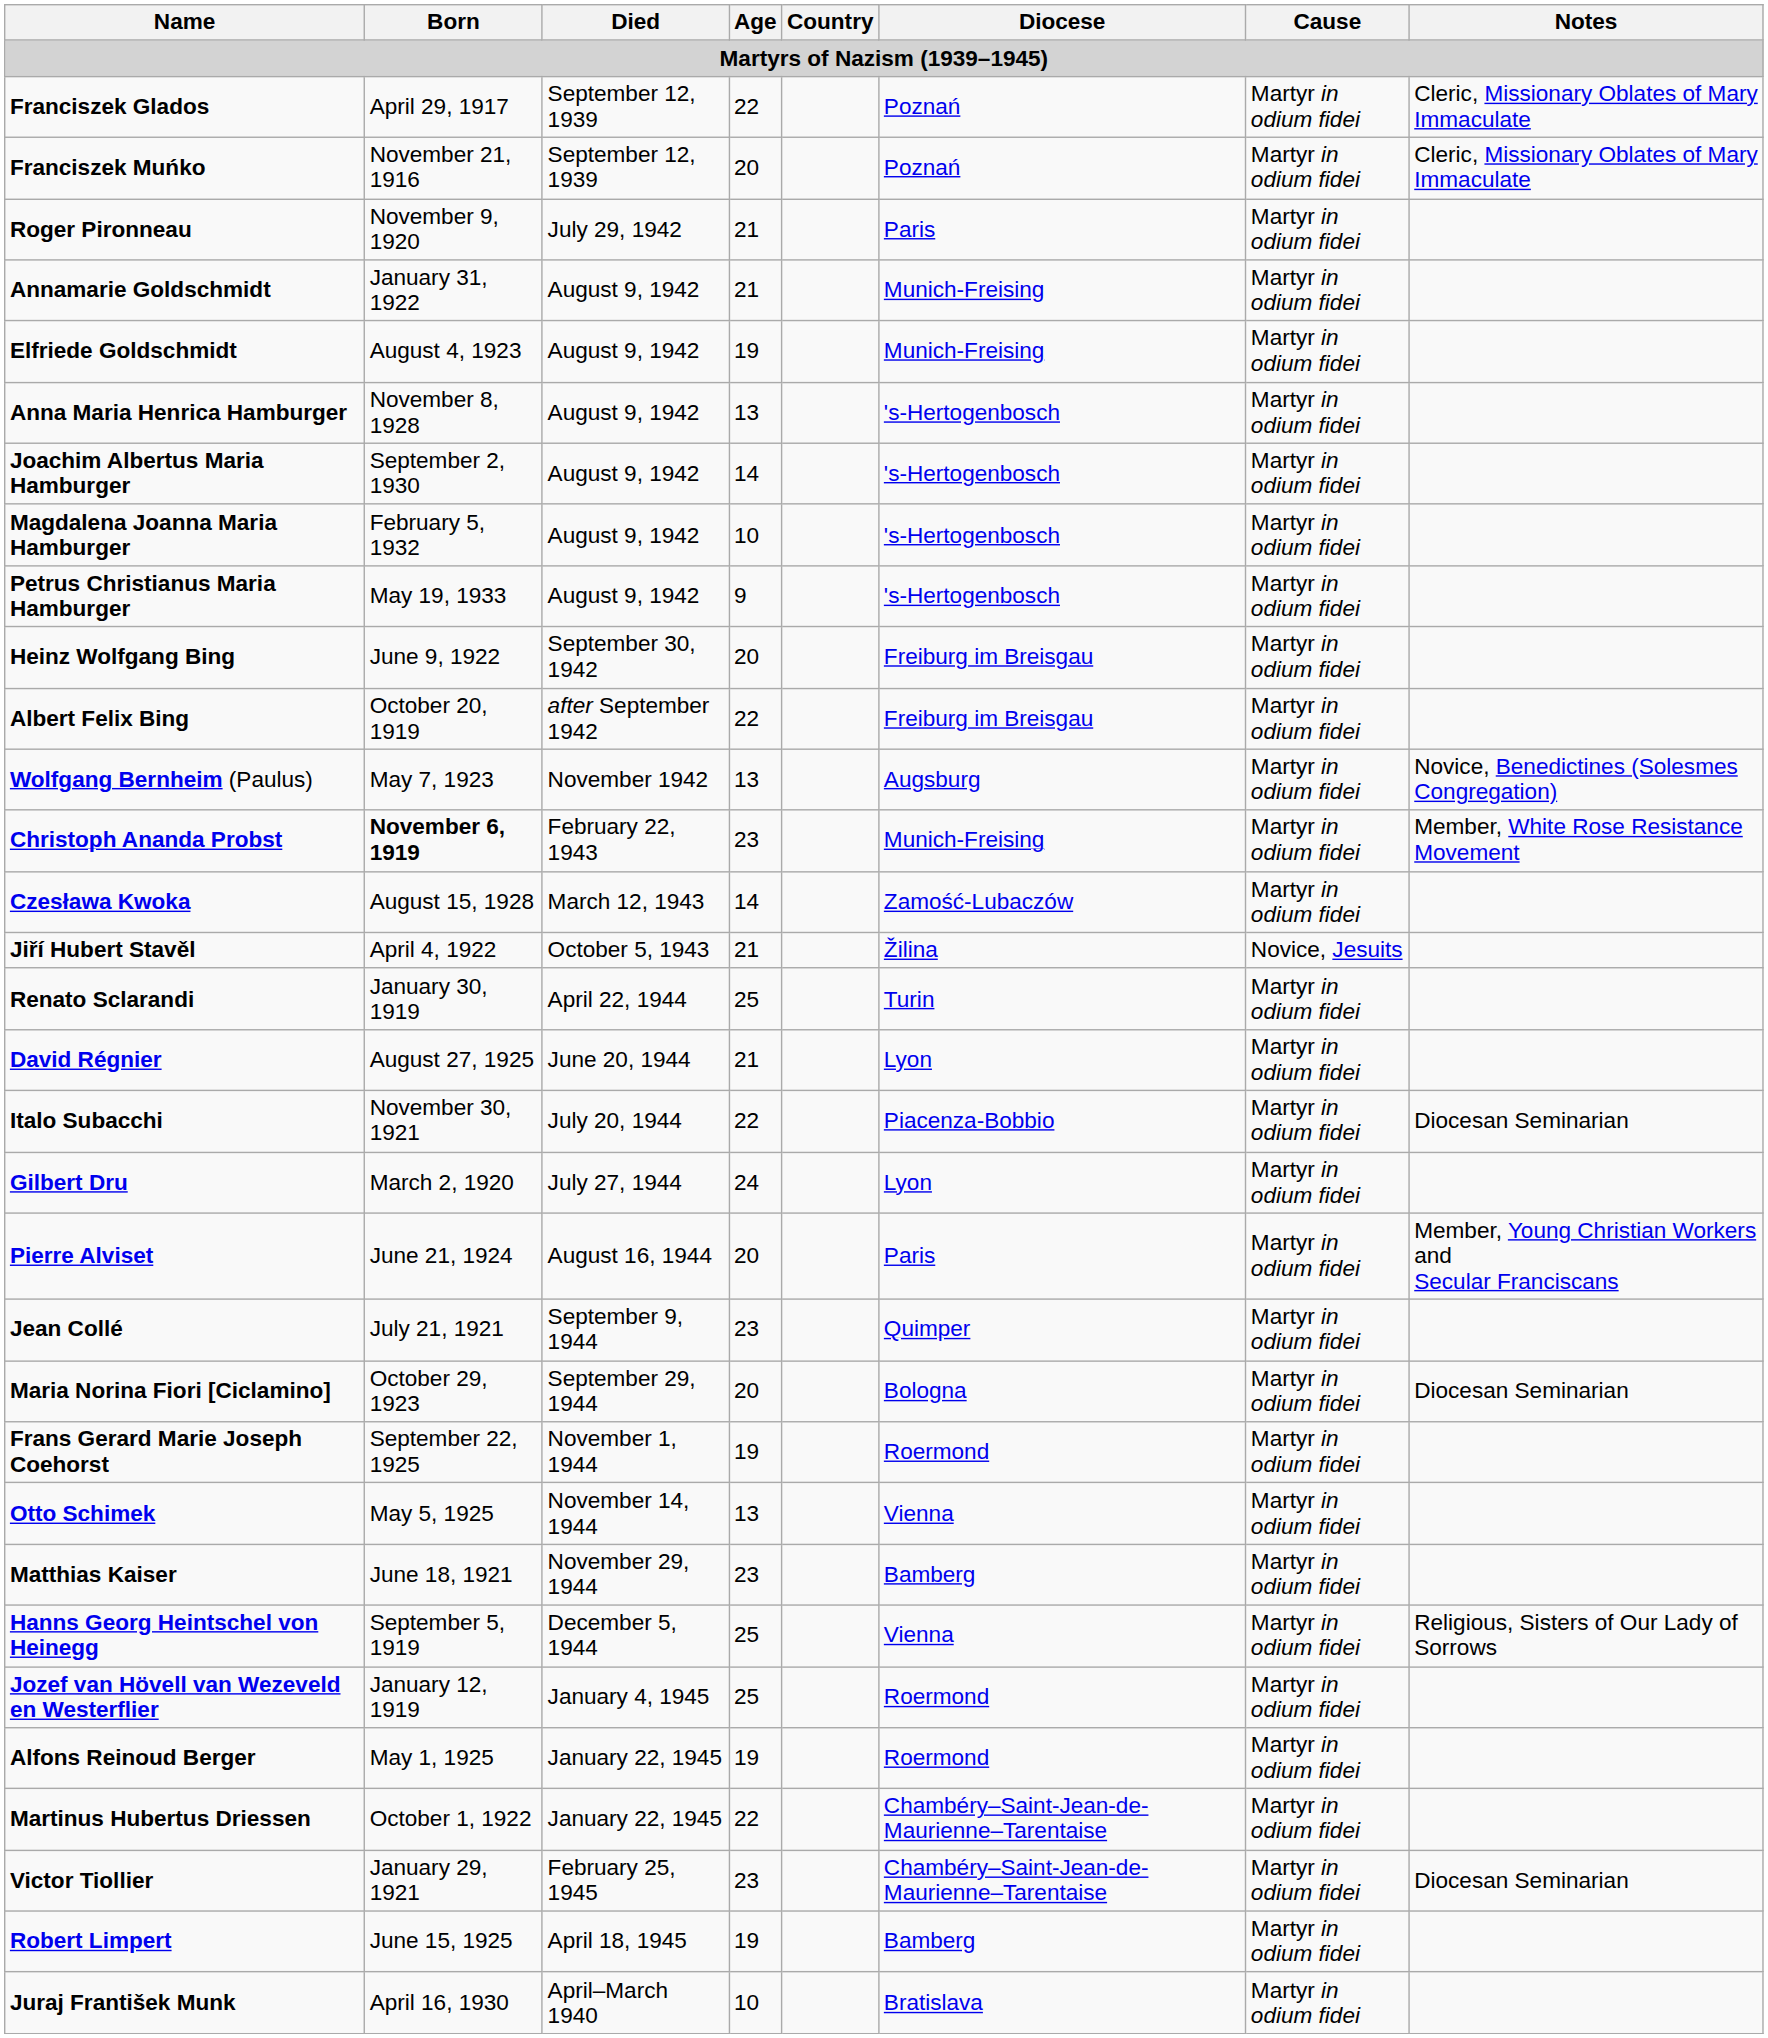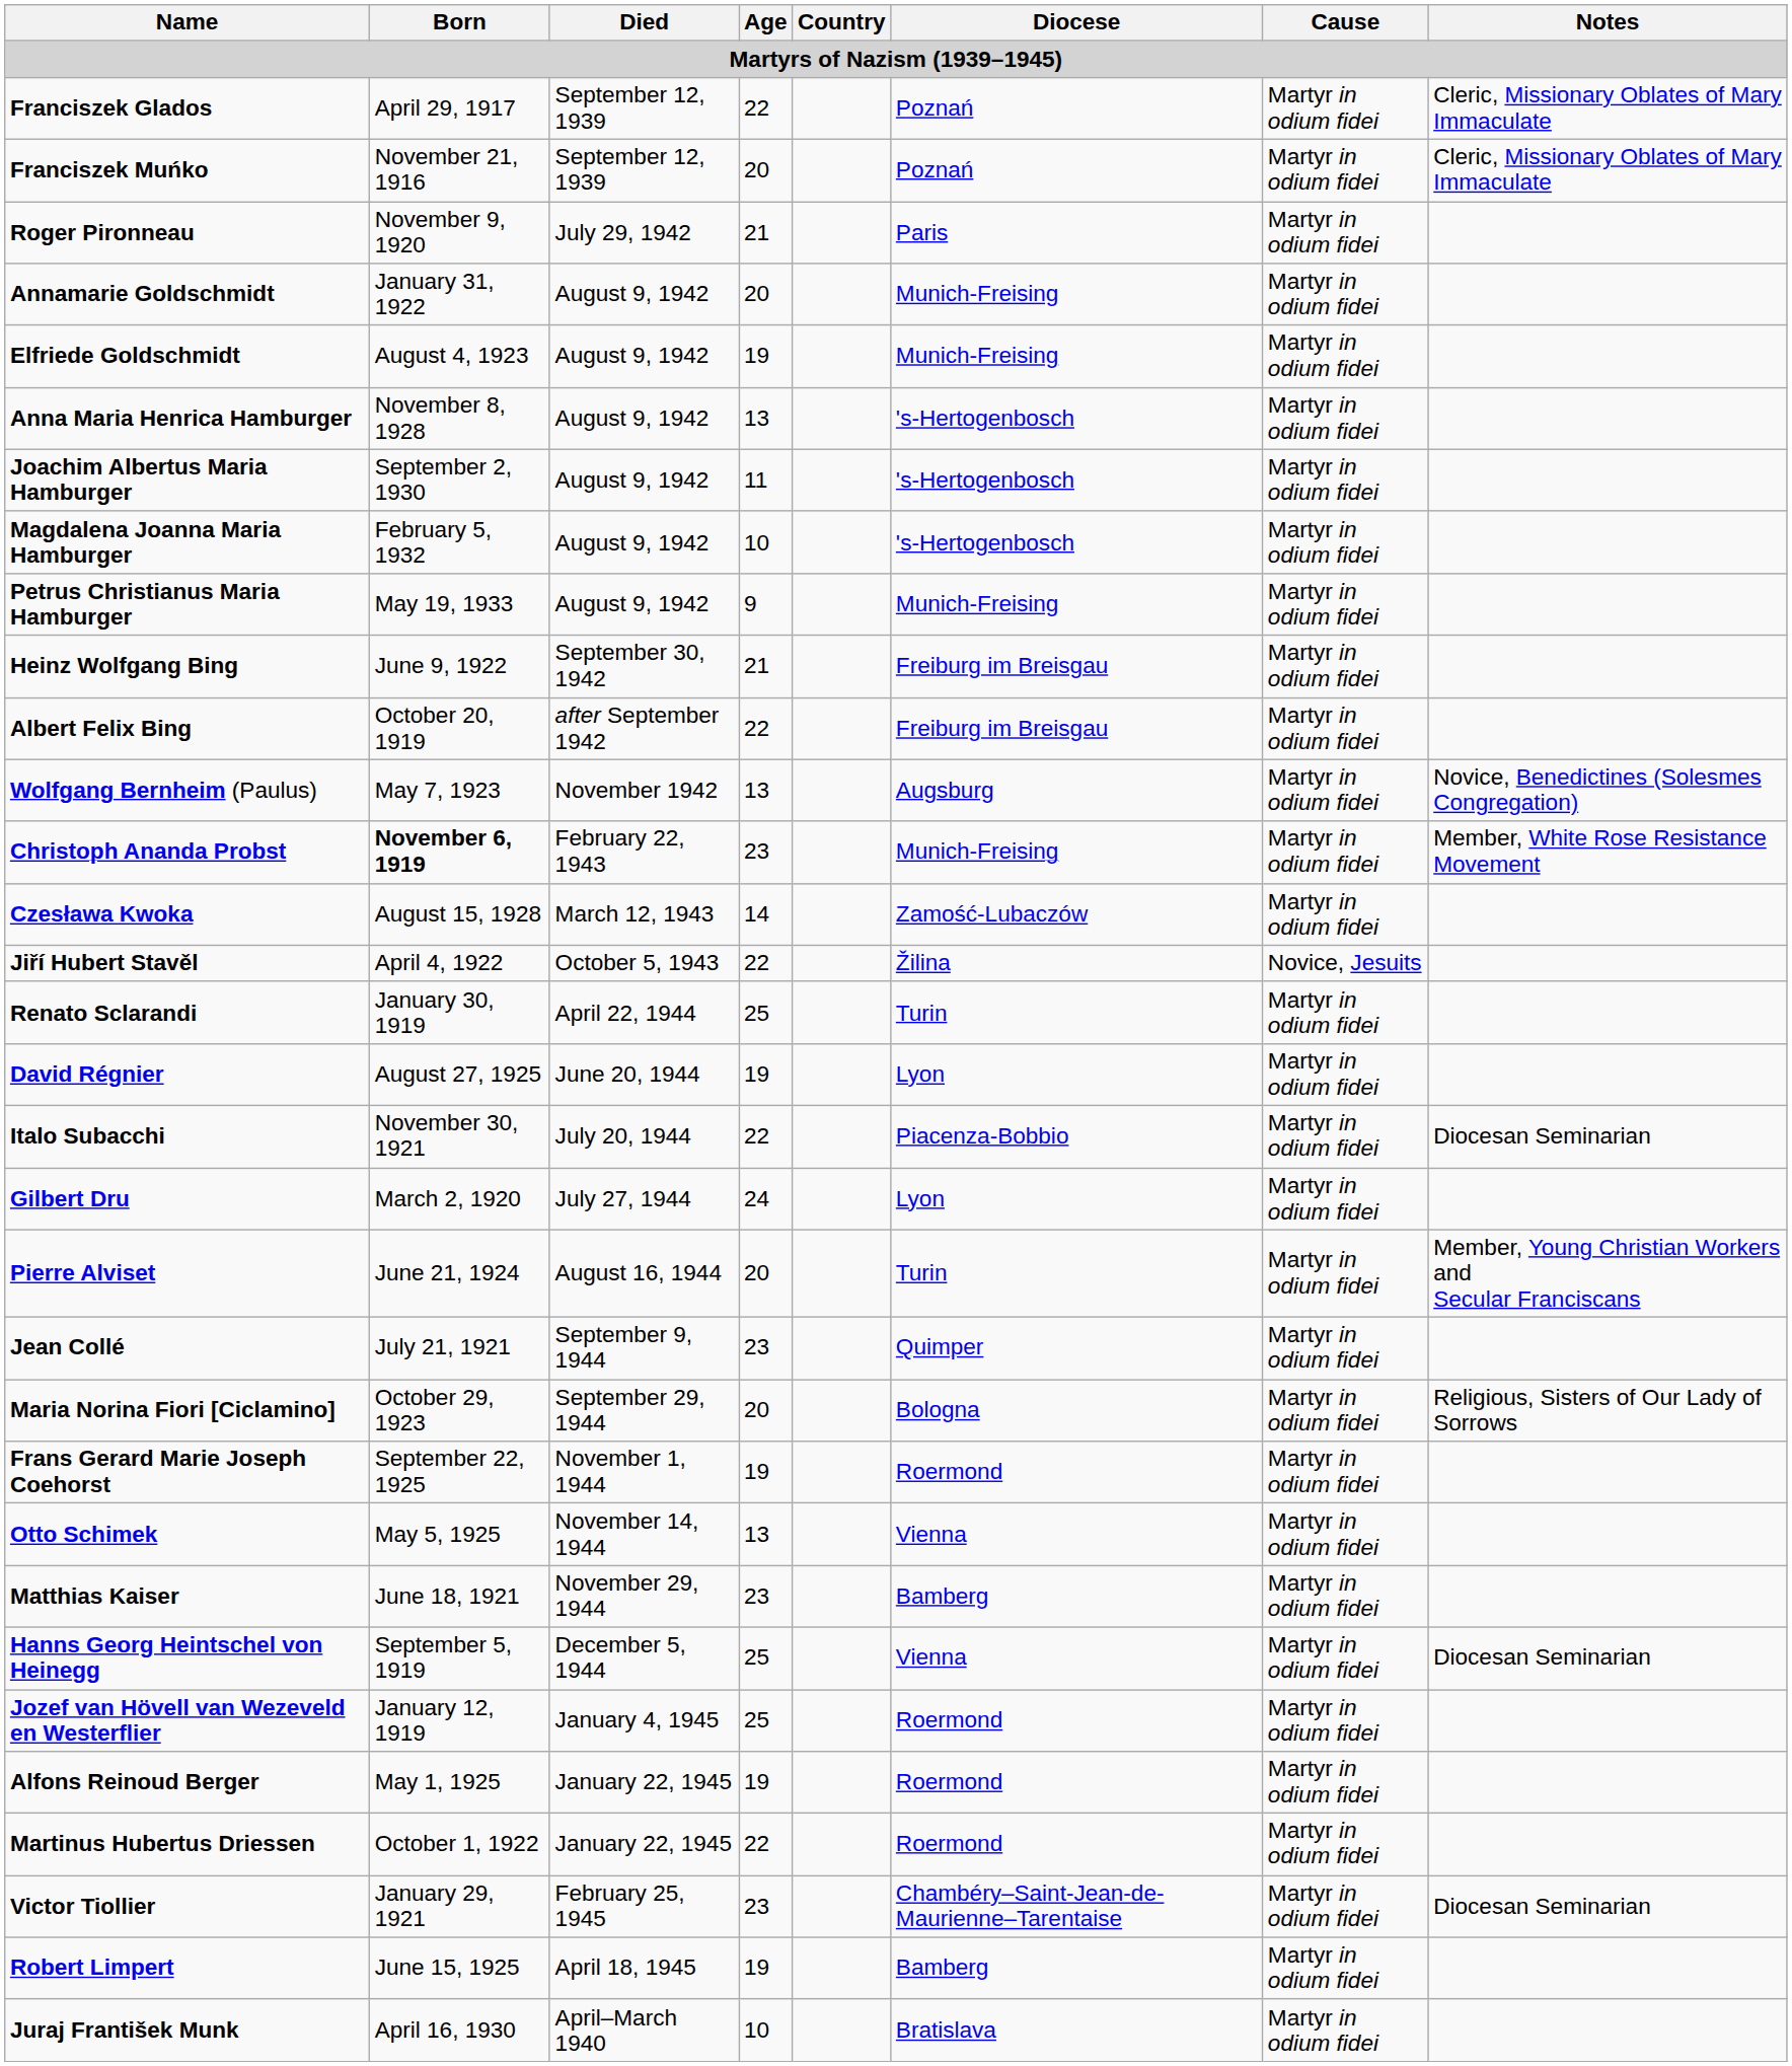Annamarie Goldschmidt | Age: 21 -> 20
Joachim Albertus Maria Hamburger | Age: 14 -> 11
Petrus Christianus Maria Hamburger | Diocese: 's-Hertogenbosch -> Munich-Freising
Heinz Wolfgang Bing | Age: 20 -> 21
Jiří Hubert Stavěl | Age: 21 -> 22
David Régnier | Age: 21 -> 19
Pierre Alviset | Diocese: Paris -> Turin
Maria Norina Fiori [Ciclamino] | Notes: Diocesan Seminarian -> Religious, Sisters of Our Lady of Sorrows
Hanns Georg Heintschel von Heinegg | Notes: Religious, Sisters of Our Lady of Sorrows -> Diocesan Seminarian
Martinus Hubertus Driessen | Diocese: Chambéry–Saint-Jean-de-Maurienne–Tarentaise -> Roermond
